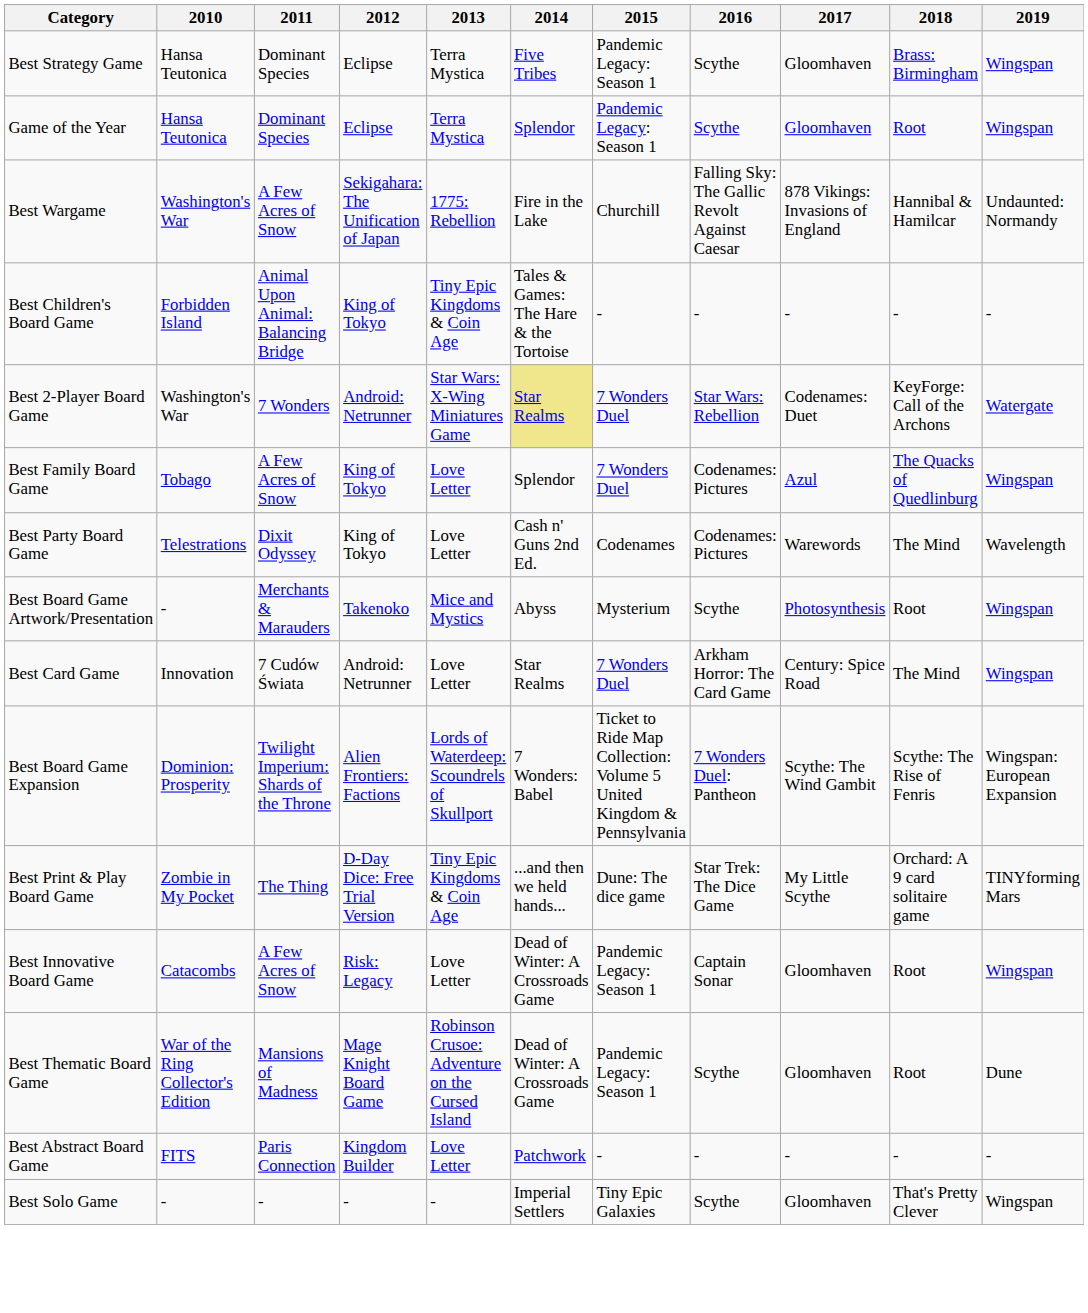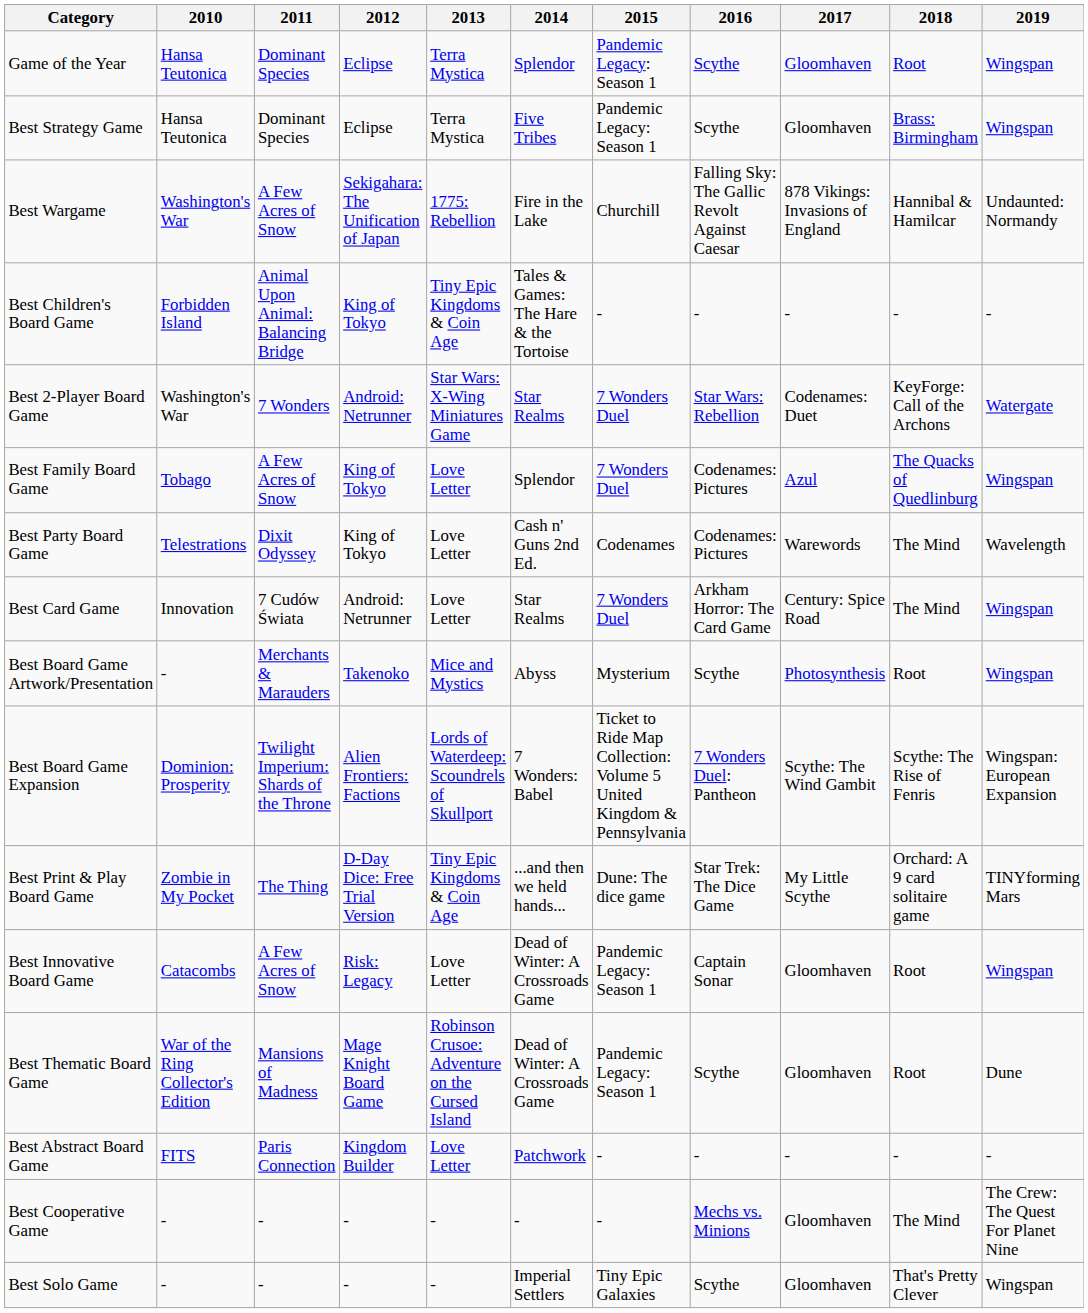rows swapped: Game of the Year <-> Best Strategy Game
Best 2-Player Board Game | 2014: khaki background -> no background
rows swapped: Best Card Game <-> Best Board Game Artwork/Presentation
+ row: Best Cooperative Game | - | - | - | - | - | - | Mechs vs. Minions | Gloomhaven | The Mind | The Crew: The Quest For Planet Nine
